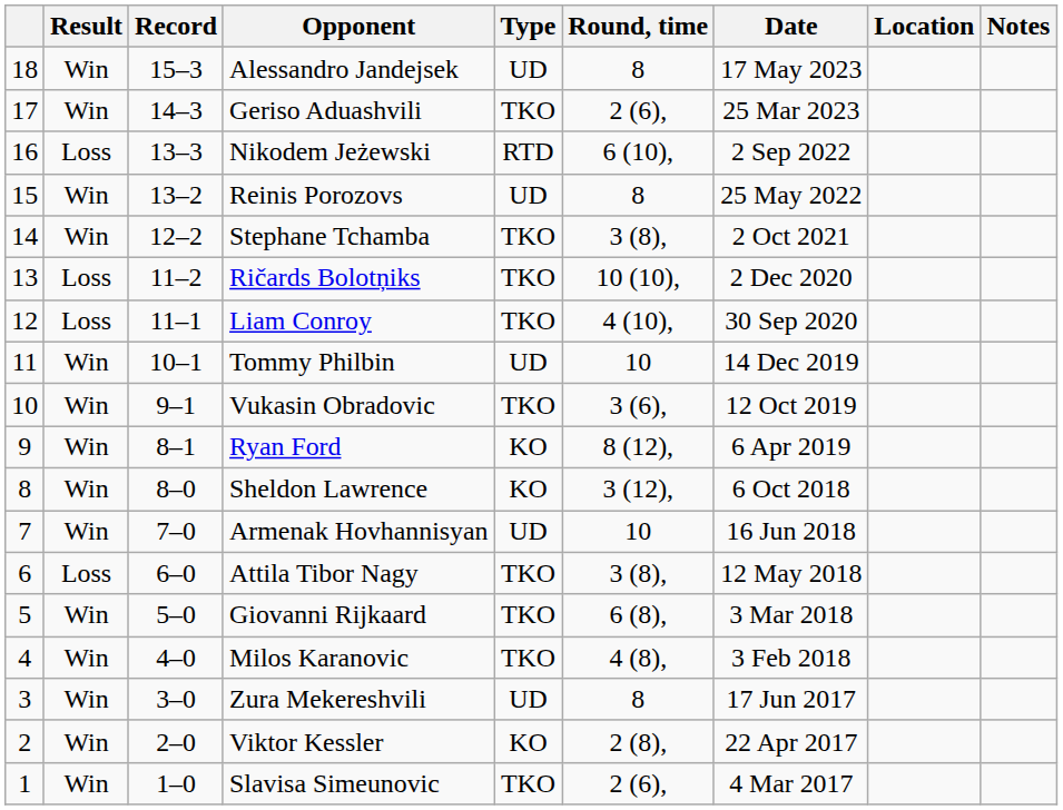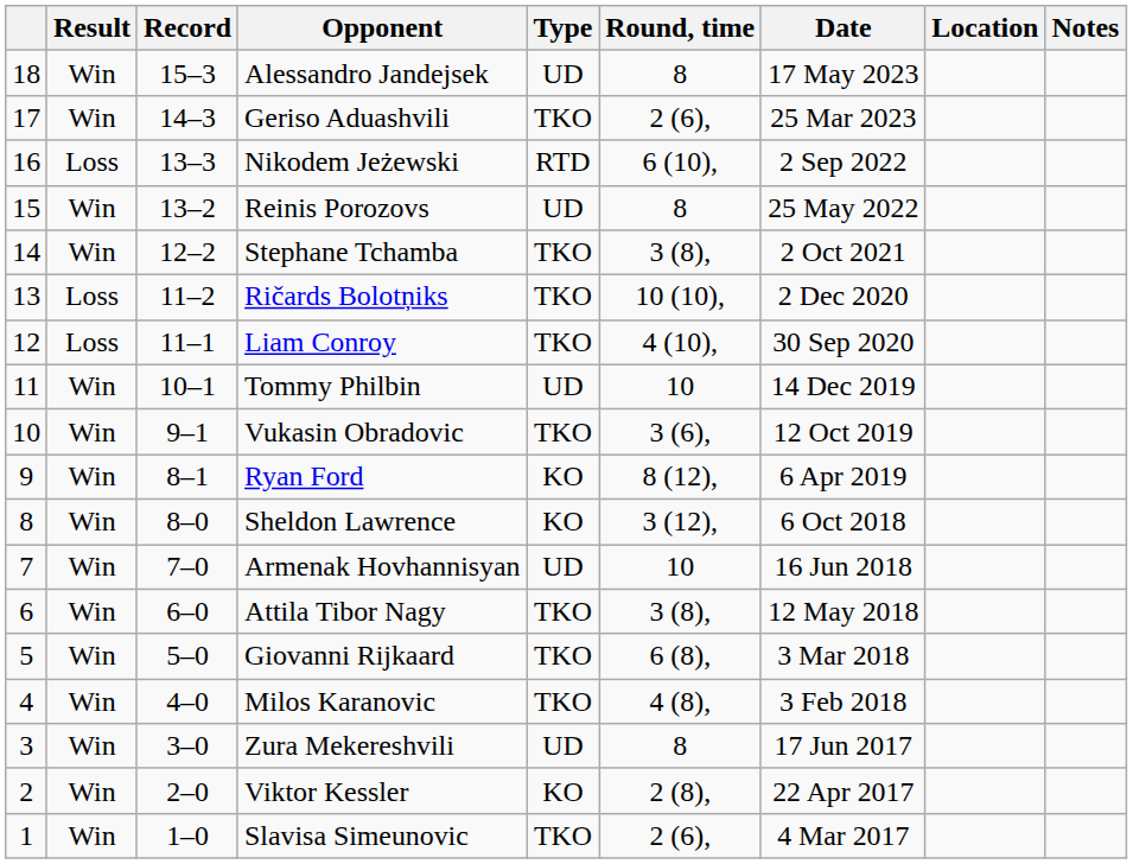Attila Tibor Nagy | Result: Loss -> Win
